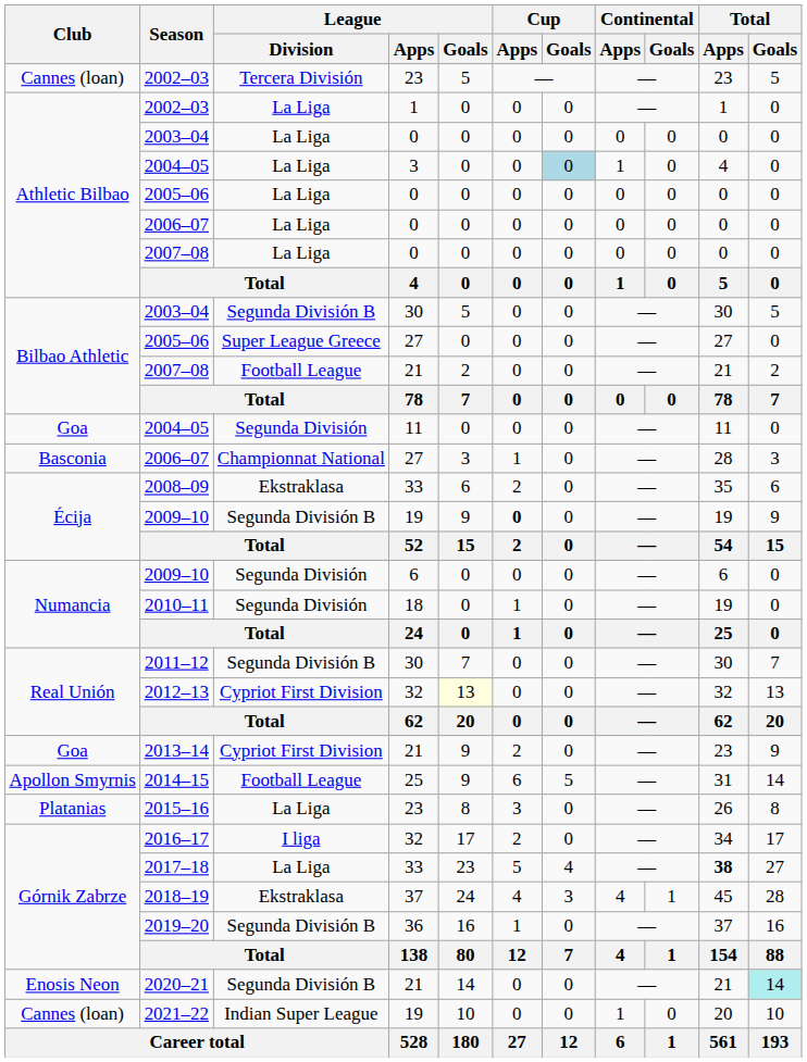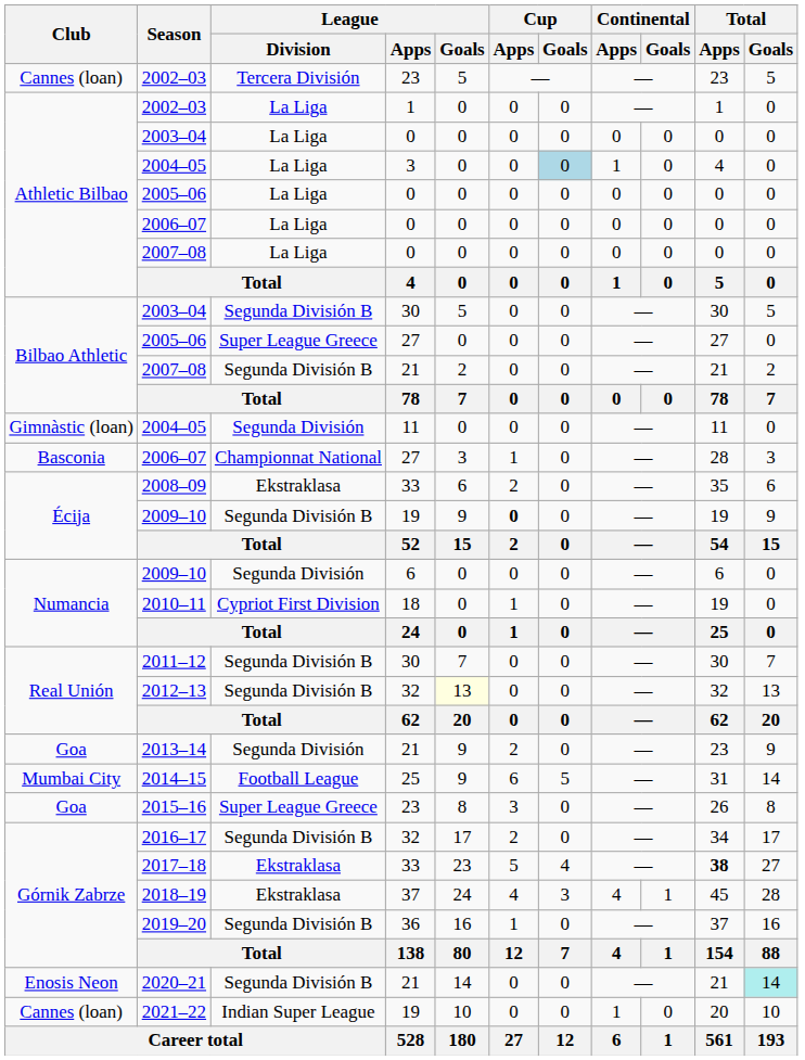2007–08 / 21 | League / Division: Football League -> Segunda División B
2004–05 / 11 | Club: Goa -> Gimnàstic (loan)
2010–11 | League / Division: Segunda División -> Cypriot First Division
2012–13 | League / Division: Cypriot First Division -> Segunda División B
2013–14 | League / Division: Cypriot First Division -> Segunda División
2014–15 | Club: Apollon Smyrnis -> Mumbai City
2015–16 | Club: Platanias -> Goa
2015–16 | League / Division: La Liga -> Super League Greece
2016–17 | League / Division: I liga -> Segunda División B
2017–18 | League / Division: La Liga -> Ekstraklasa
